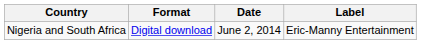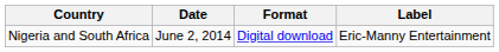columns swapped: Date <-> Format
